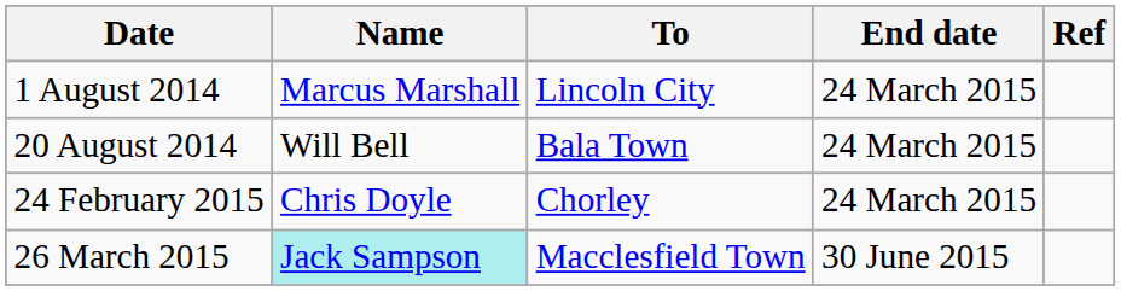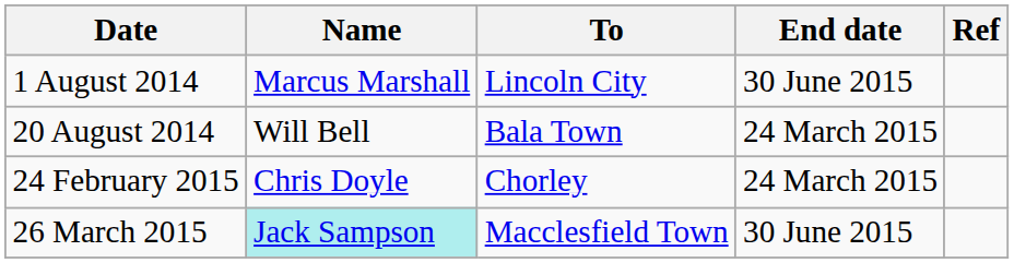1 August 2014 | End date: 24 March 2015 -> 30 June 2015
